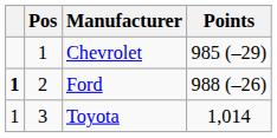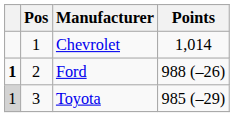Chevrolet | Points: 985 (–29) -> 1,014
Toyota | column 1: no background -> lightgrey background
Toyota | Points: 1,014 -> 985 (–29)
